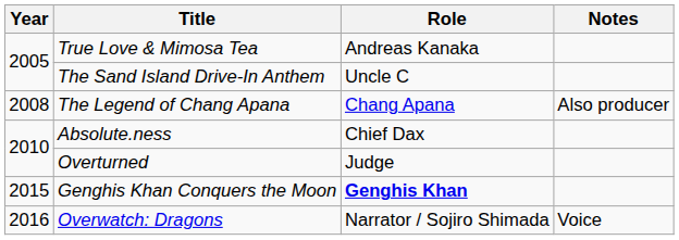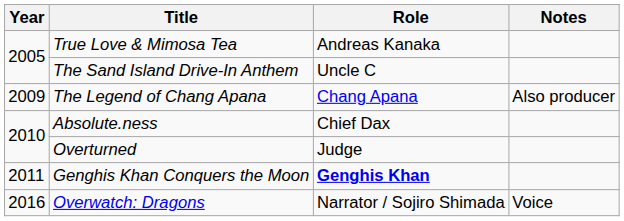The Legend of Chang Apana | Year: 2008 -> 2009
Genghis Khan Conquers the Moon | Year: 2015 -> 2011
